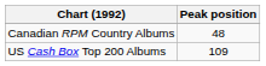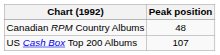US Cash Box Top 200 Albums | Peak position: 109 -> 107
